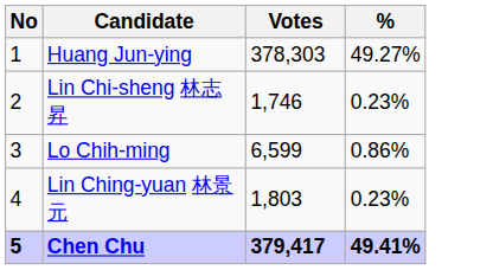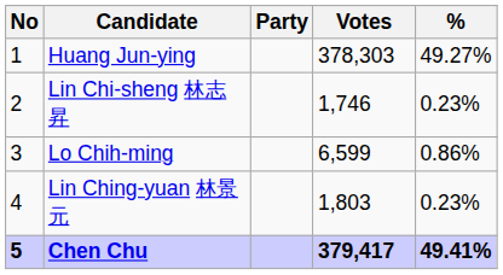+ column: Party
